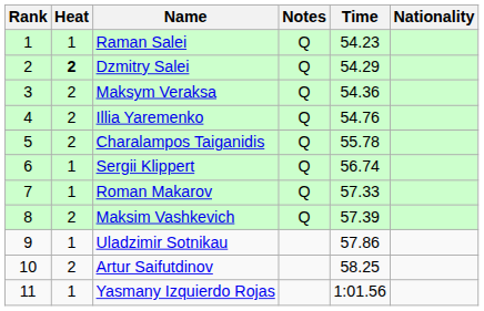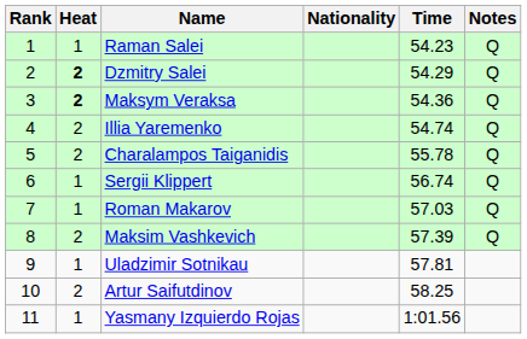columns swapped: Nationality <-> Notes
Maksym Veraksa | Heat: normal -> bold
Illia Yaremenko | Time: 54.76 -> 54.74
Roman Makarov | Time: 57.33 -> 57.03
Uladzimir Sotnikau | Time: 57.86 -> 57.81
